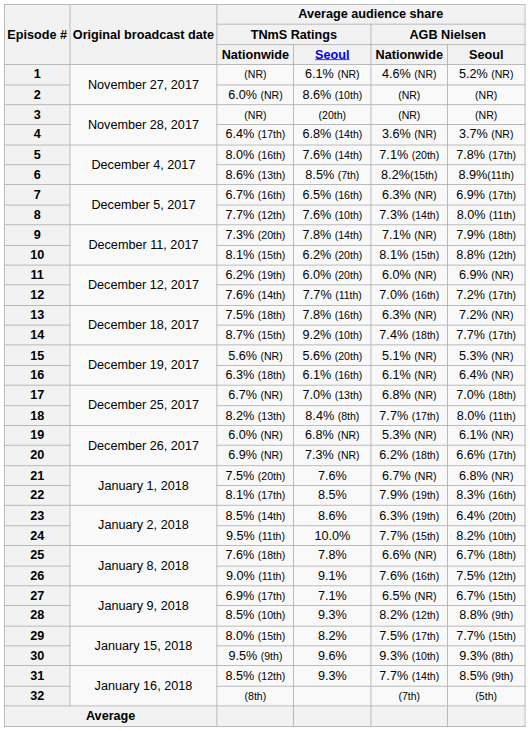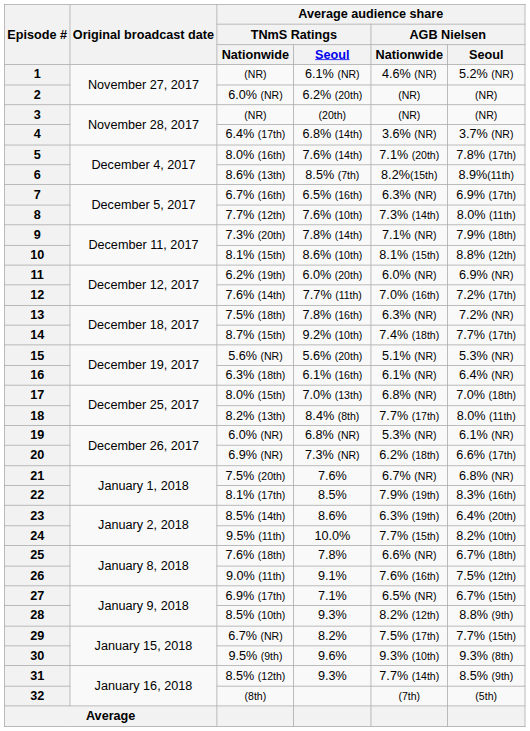2 | Average audience share / TNmS Ratings / Seoul: 8.6% (10th) -> 6.2% (20th)
10 | Average audience share / TNmS Ratings / Seoul: 6.2% (20th) -> 8.6% (10th)
17 | Average audience share / TNmS Ratings / Nationwide: 6.7% (NR) -> 8.0% (15th)
29 | Average audience share / TNmS Ratings / Nationwide: 8.0% (15th) -> 6.7% (NR)
